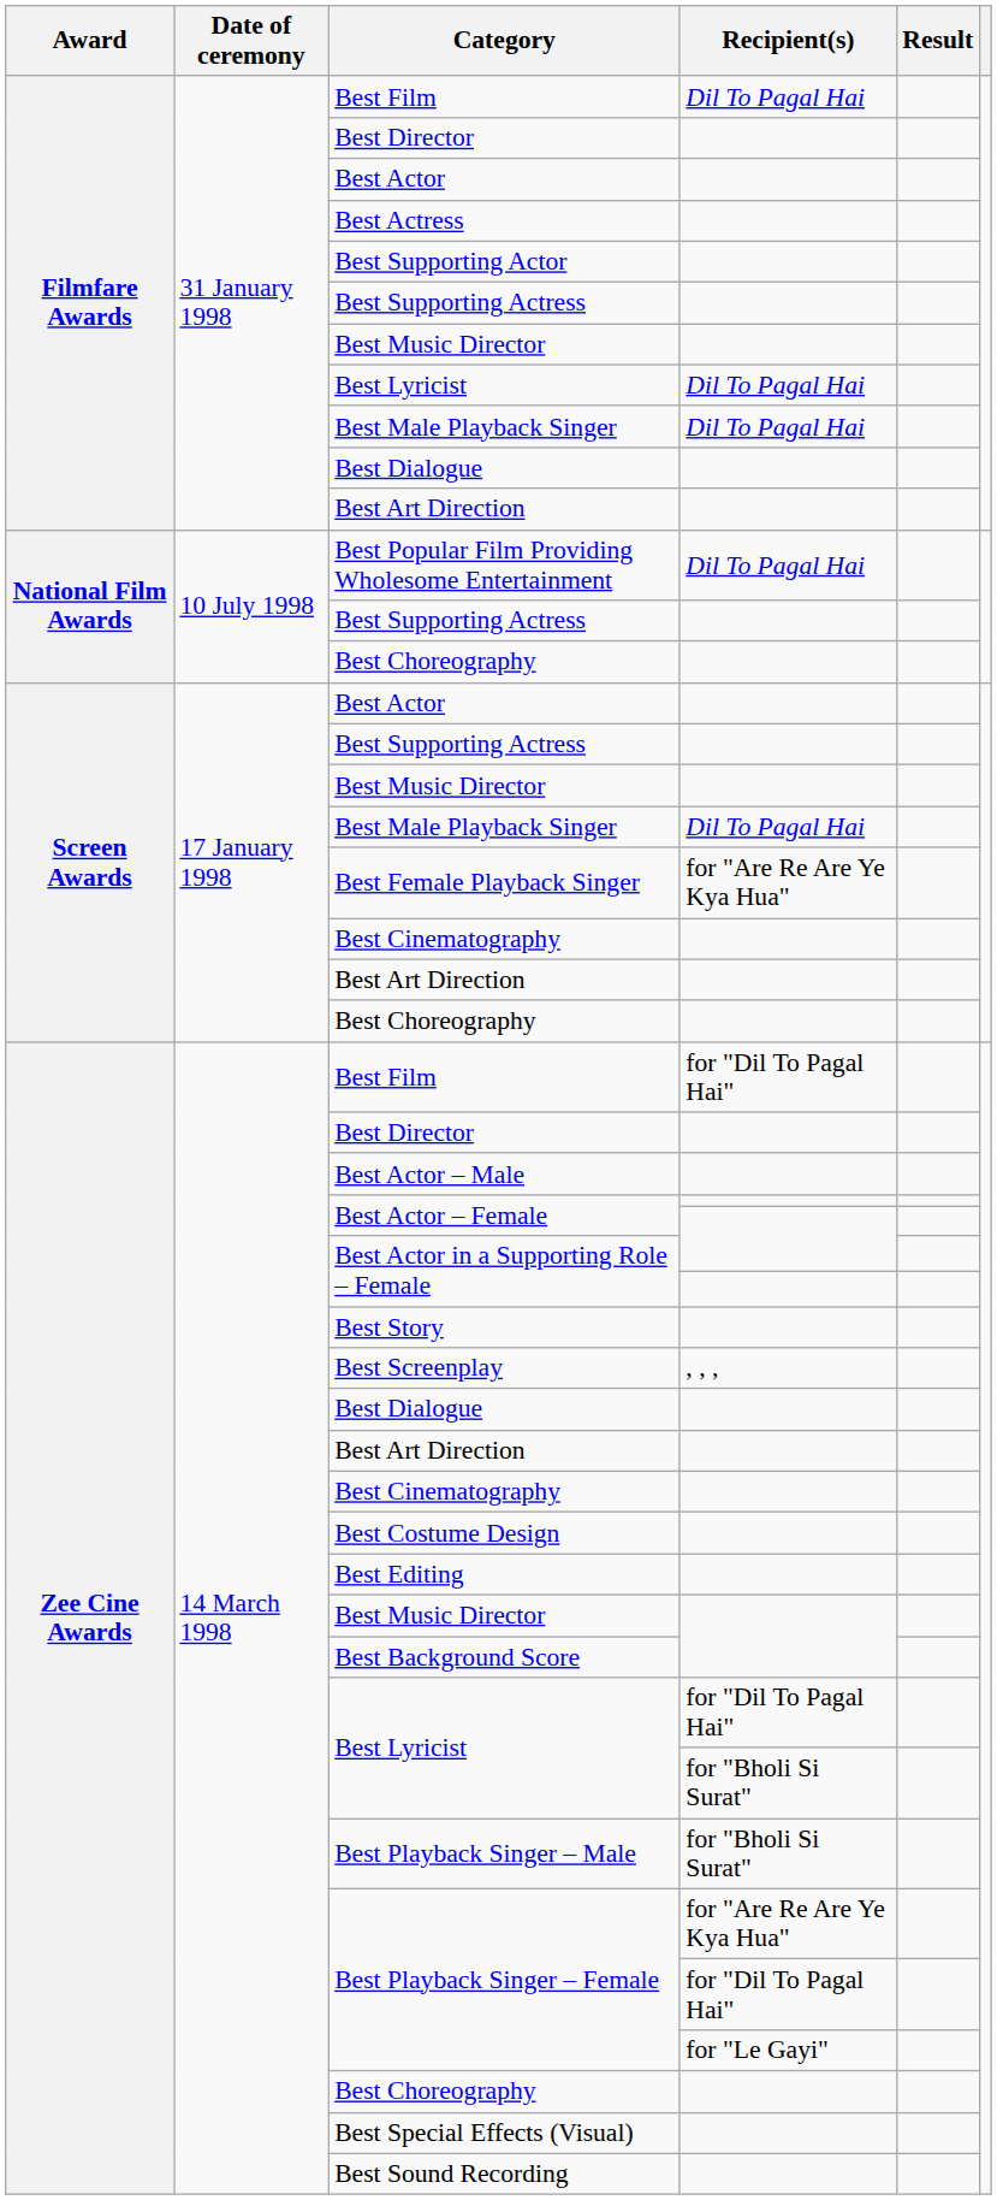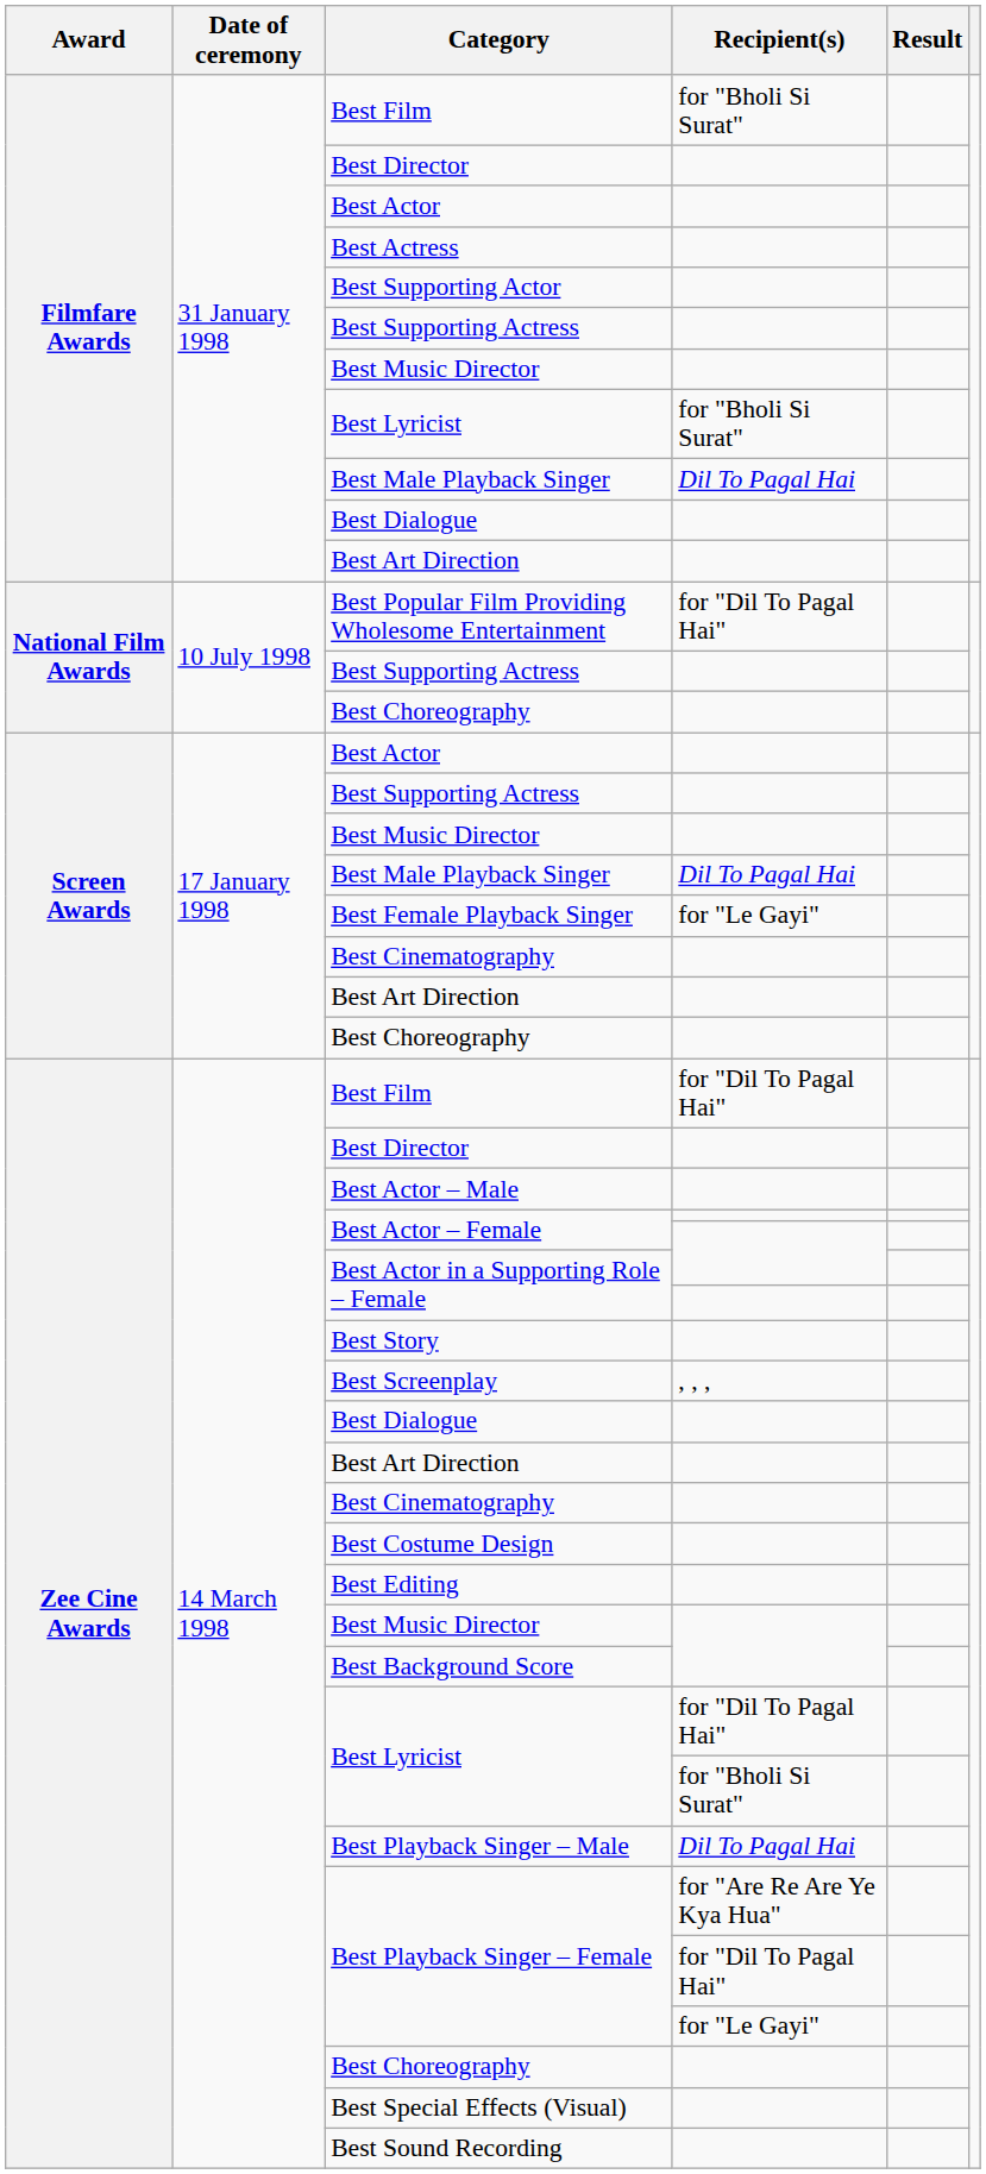Filmfare Awards / Best Film | Recipient(s): Dil To Pagal Hai -> for "Bholi Si Surat"
Filmfare Awards / Best Lyricist | Recipient(s): Dil To Pagal Hai -> for "Bholi Si Surat"
Best Popular Film Providing Wholesome Entertainment | Recipient(s): Dil To Pagal Hai -> for "Dil To Pagal Hai"
Best Female Playback Singer | Recipient(s): for "Are Re Are Ye Kya Hua" -> for "Le Gayi"
Best Playback Singer – Male | Recipient(s): for "Bholi Si Surat" -> Dil To Pagal Hai
